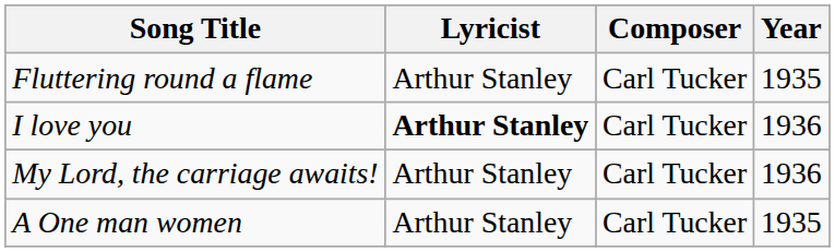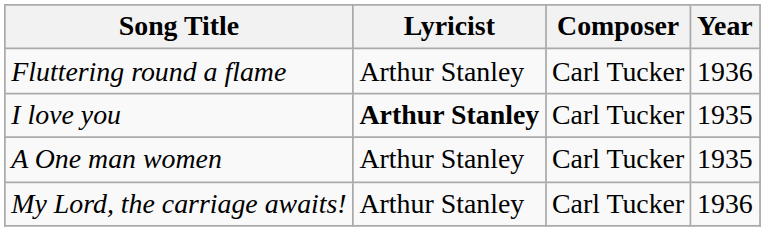Fluttering round a flame | Year: 1935 -> 1936
I love you | Year: 1936 -> 1935
rows swapped: My Lord, the carriage awaits! <-> A One man women
